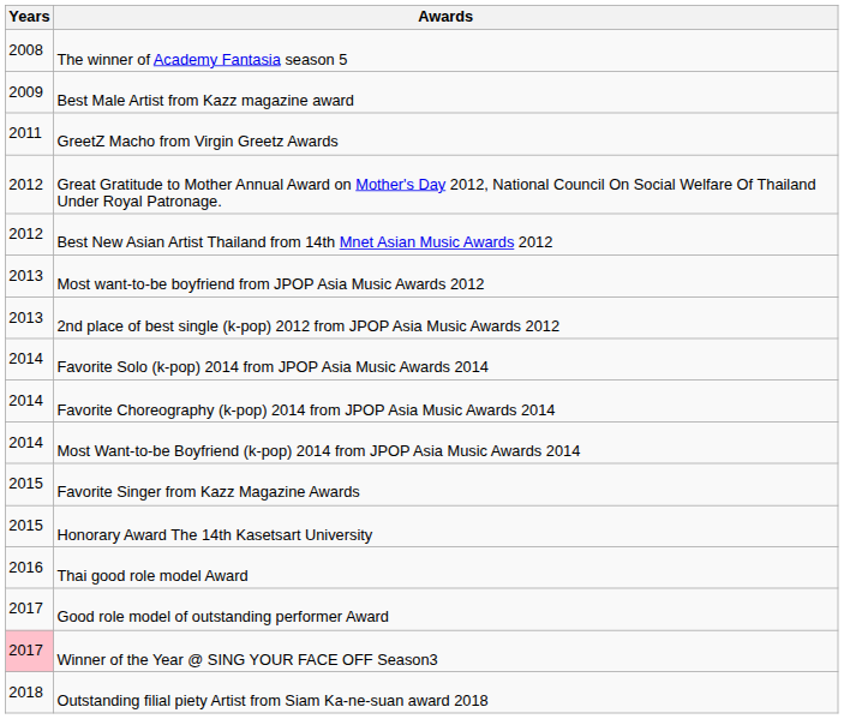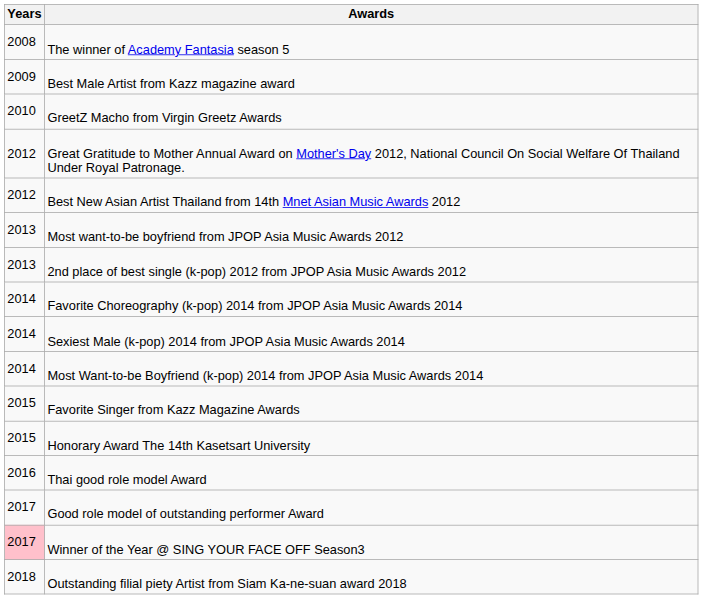GreetZ Macho from Virgin Greetz Awards | Years: 2011 -> 2010
- row: 2014 | Favorite Solo (k-pop) 2014 from JPOP Asia Music Awards 2014
+ row: 2014 | Sexiest Male (k-pop) 2014 from JPOP Asia Music Awards 2014
